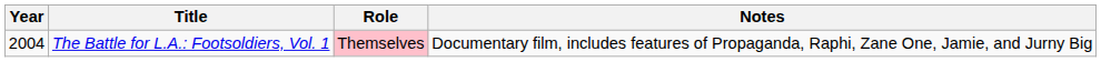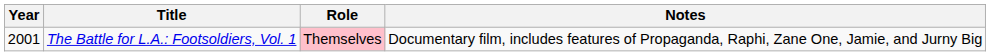The Battle for L.A.: Footsoldiers, Vol. 1 | Year: 2004 -> 2001
